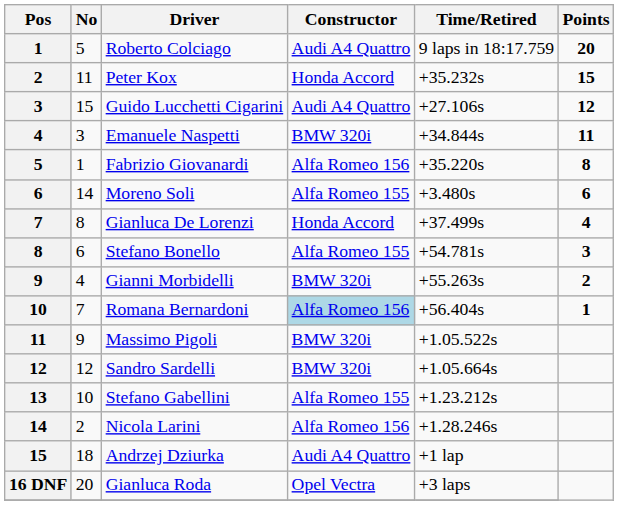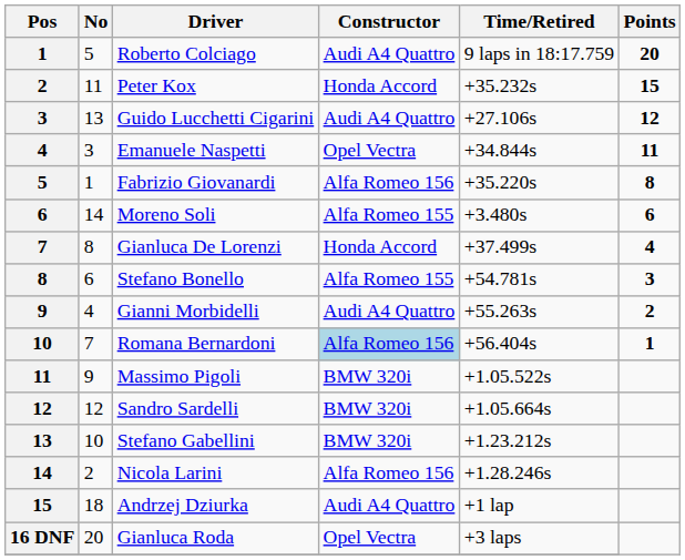Guido Lucchetti Cigarini | No: 15 -> 13
Emanuele Naspetti | Constructor: BMW 320i -> Opel Vectra
Gianni Morbidelli | Constructor: BMW 320i -> Audi A4 Quattro
Stefano Gabellini | Constructor: Alfa Romeo 155 -> BMW 320i
